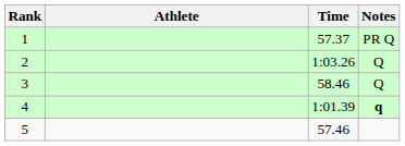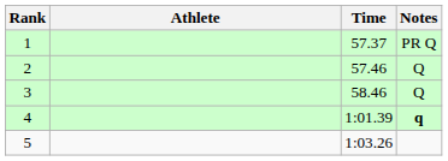2 | Time: 1:03.26 -> 57.46
5 | Time: 57.46 -> 1:03.26
